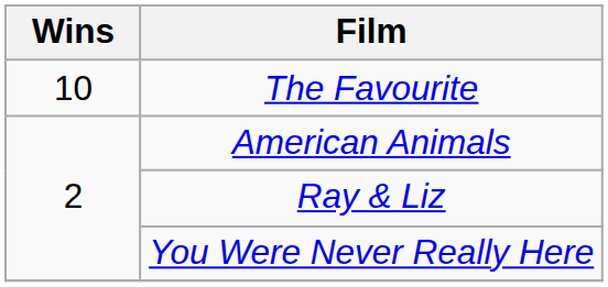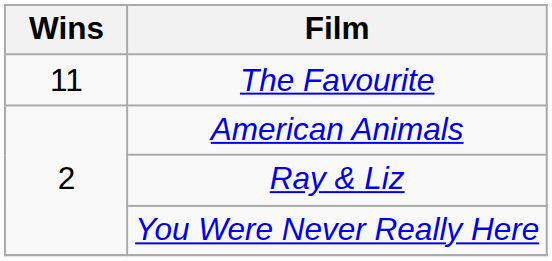The Favourite | Wins: 10 -> 11
